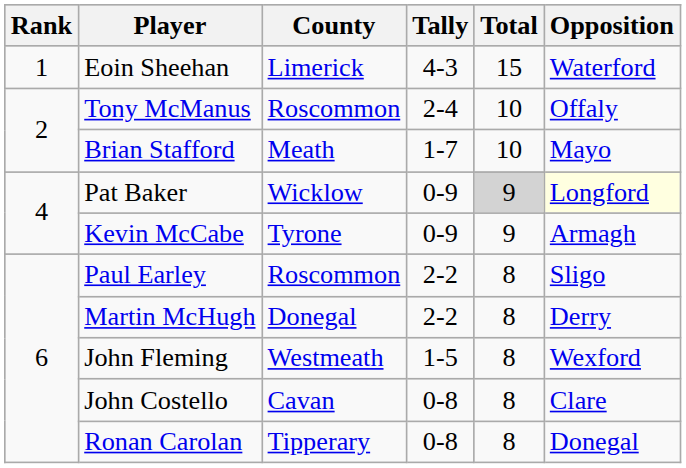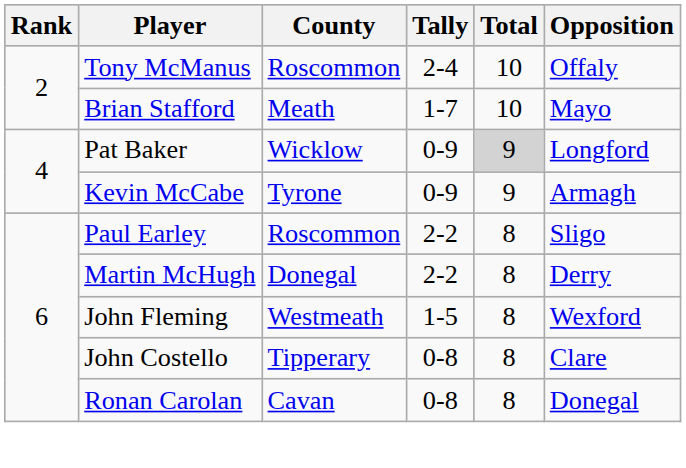- row: 1 | Eoin Sheehan | Limerick | 4-3 | 15 | Waterford
Pat Baker | Opposition: lightyellow background -> no background
John Costello | County: Cavan -> Tipperary
Ronan Carolan | County: Tipperary -> Cavan
